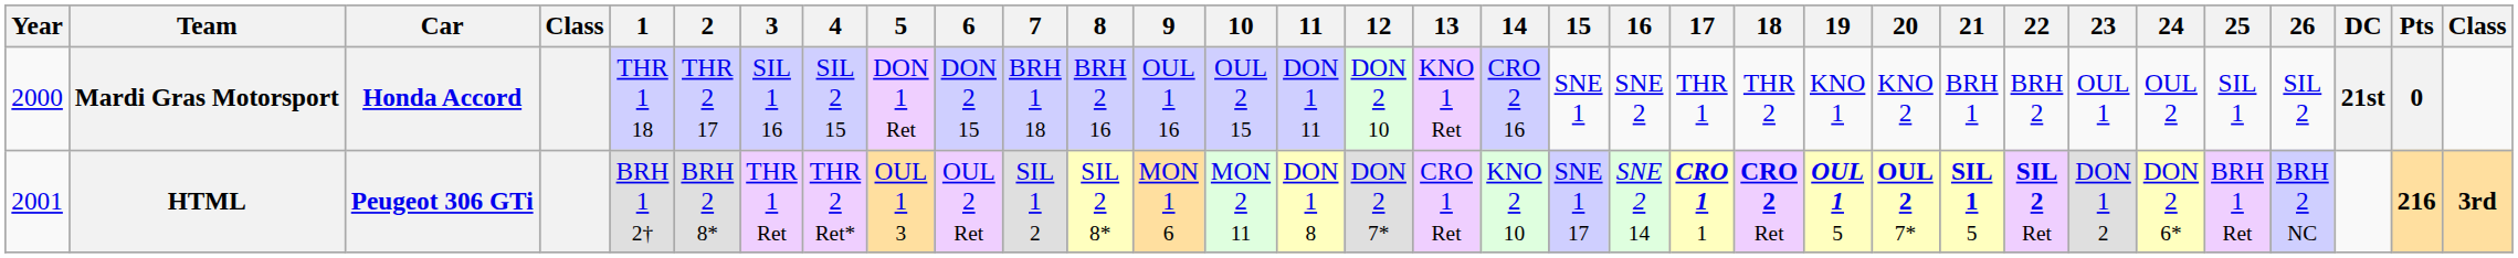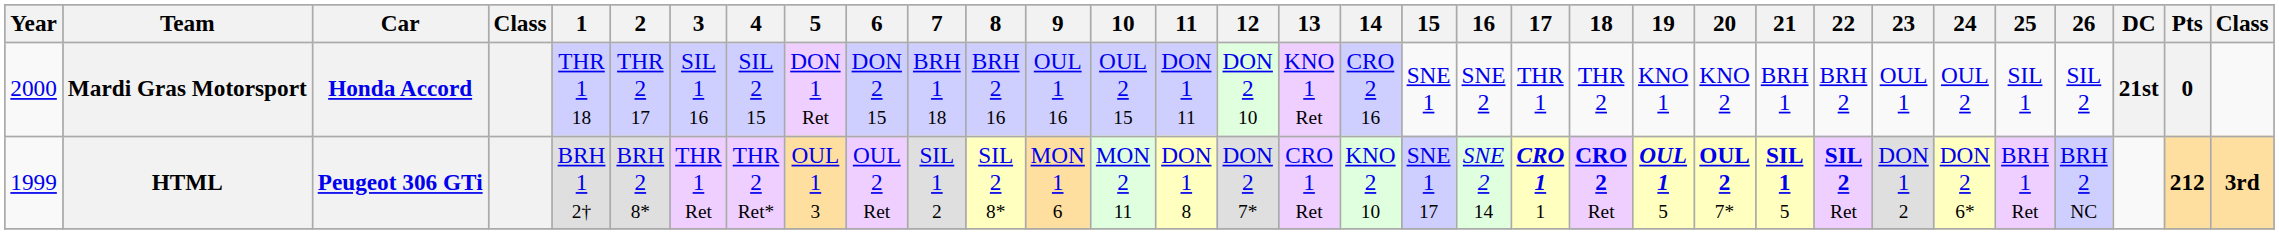HTML | Year: 2001 -> 1999
HTML | Pts: 216 -> 212
